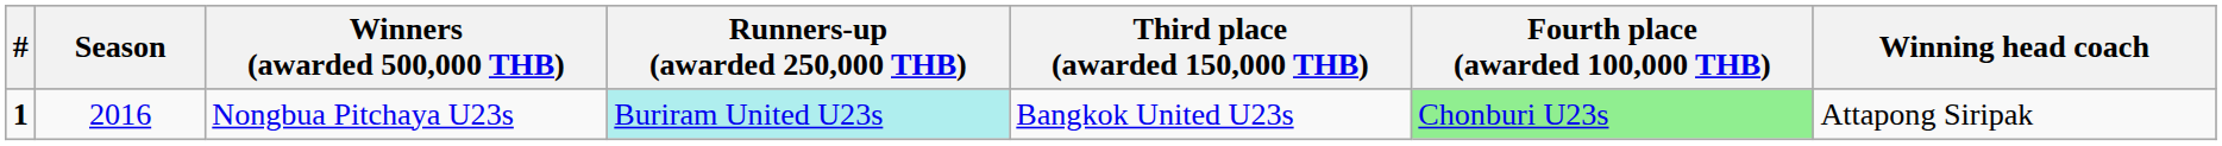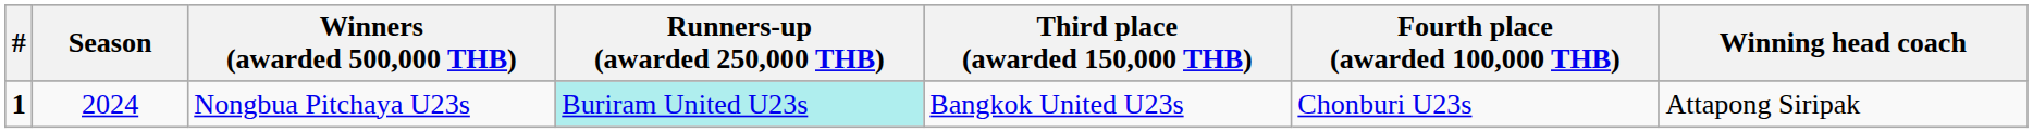Nongbua Pitchaya U23s | Season: 2016 -> 2024
Nongbua Pitchaya U23s | Fourth place (awarded 100,000 THB): lightgreen background -> no background
